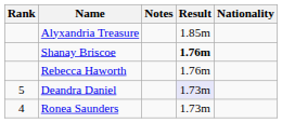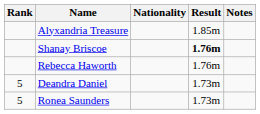columns swapped: Nationality <-> Notes
Deandra Daniel | Result: lavender background -> no background
Ronea Saunders | Rank: 4 -> 5
